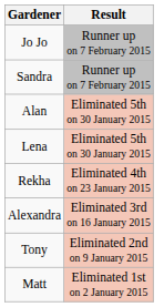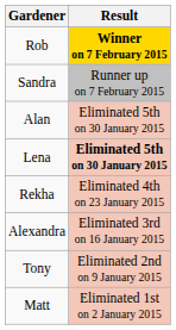+ row: Rob | Winner on 7 February 2015
- row: Jo Jo | Runner up on 7 February 2015
Lena | Result: normal -> bold
